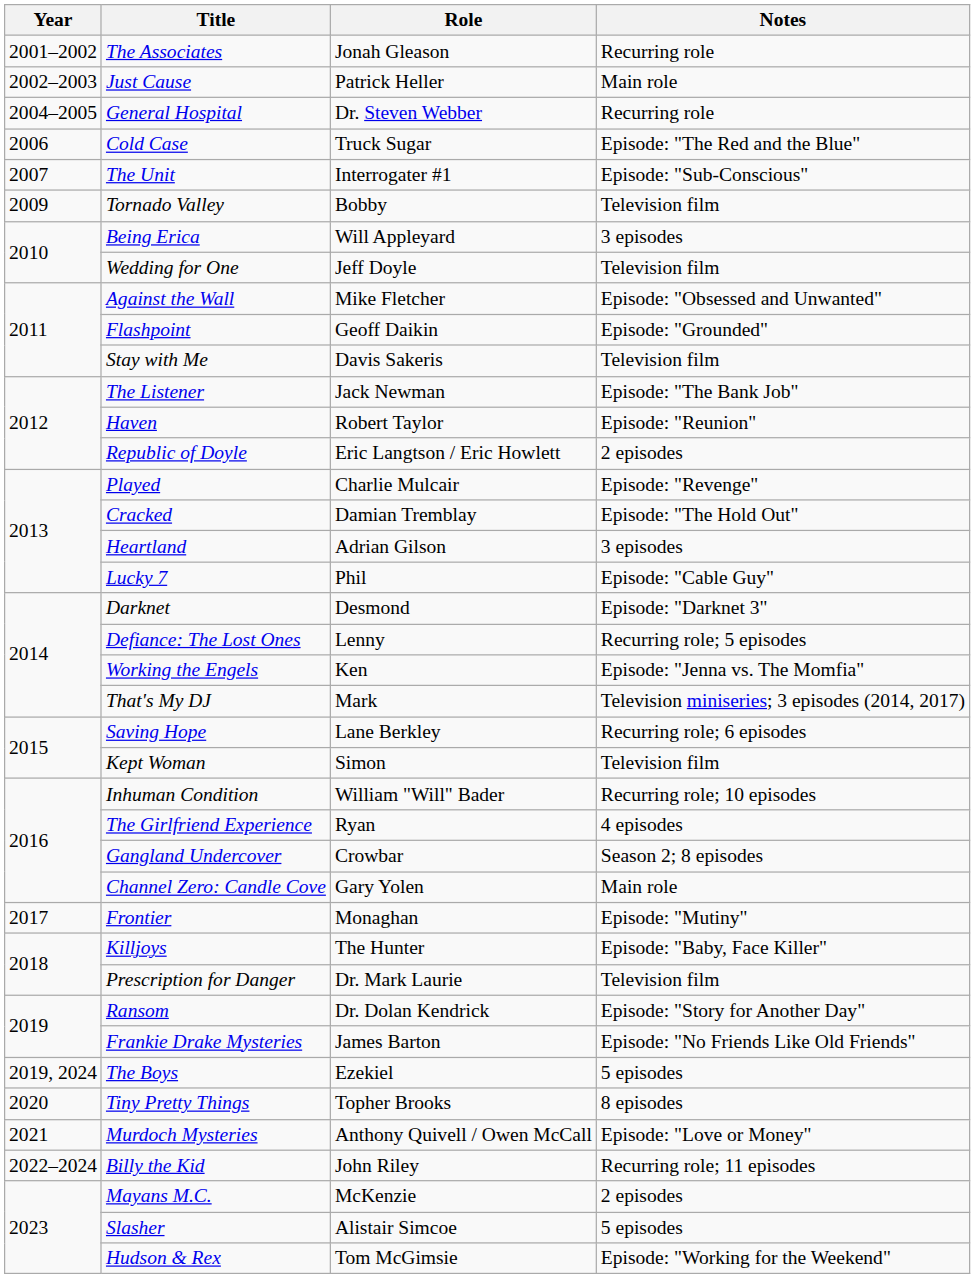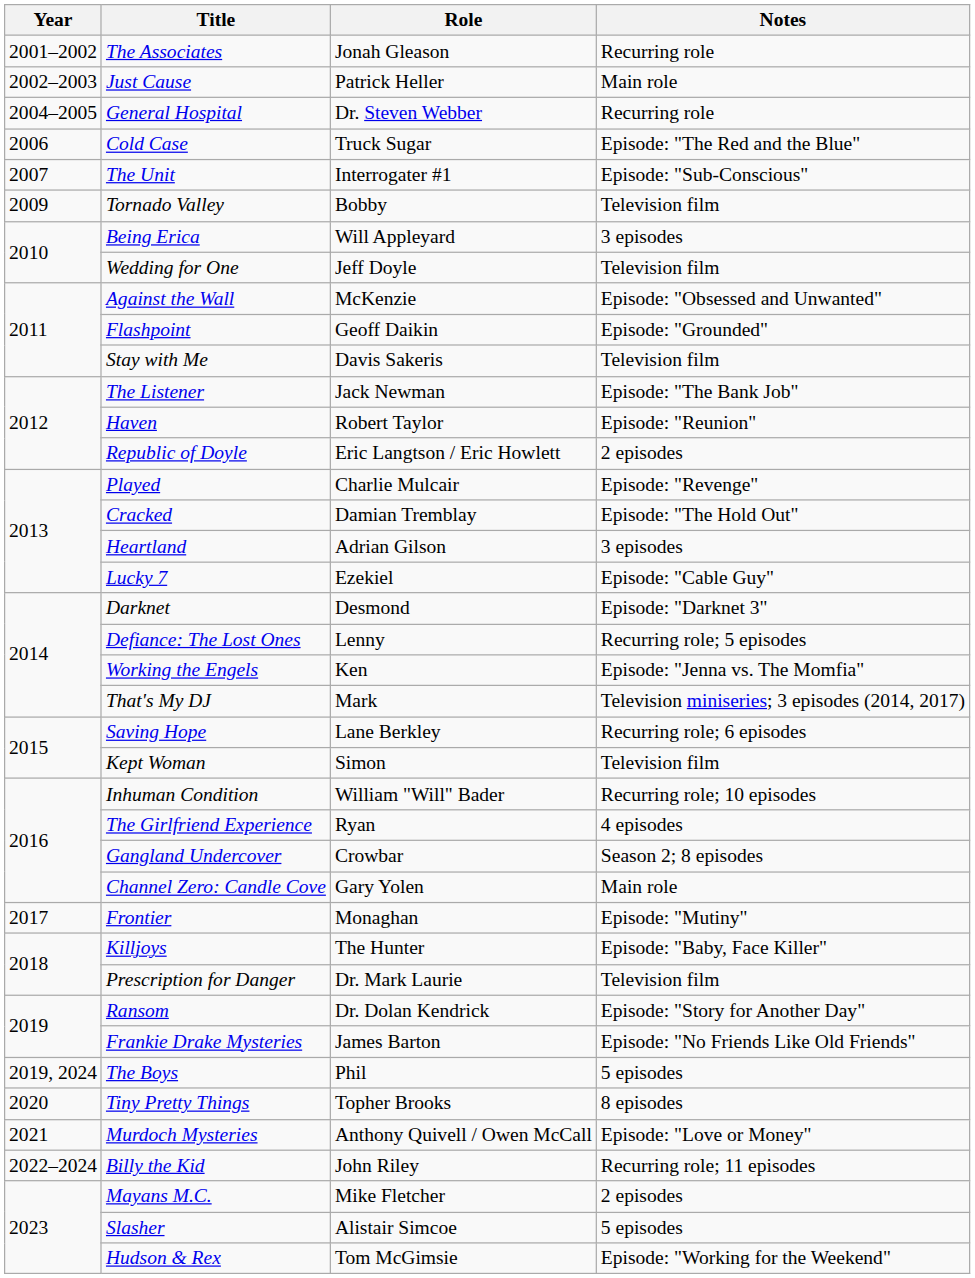Against the Wall | Role: Mike Fletcher -> McKenzie
Lucky 7 | Role: Phil -> Ezekiel
The Boys | Role: Ezekiel -> Phil
Mayans M.C. | Role: McKenzie -> Mike Fletcher
